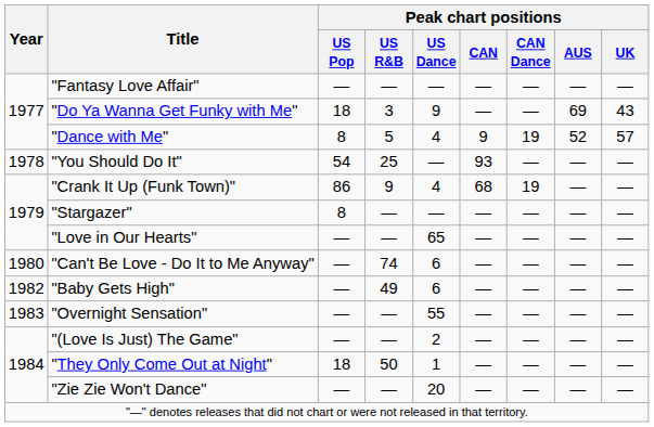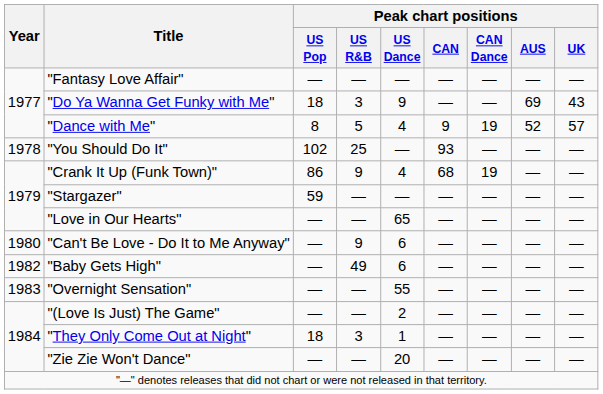"You Should Do It" | Peak chart positions / US Pop: 54 -> 102
"Stargazer" | Peak chart positions / US Pop: 8 -> 59
"Can't Be Love - Do It to Me Anyway" | Peak chart positions / US R&B: 74 -> 9
"They Only Come Out at Night" | Peak chart positions / US R&B: 50 -> 3
